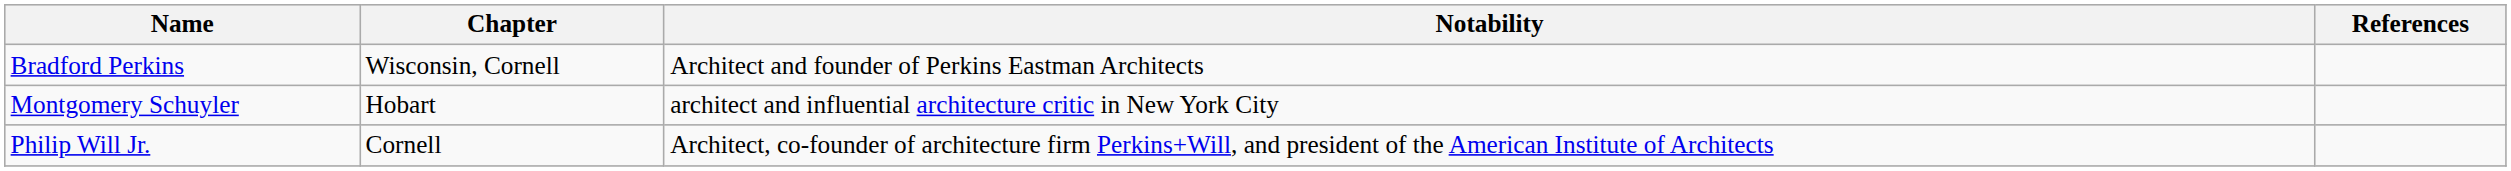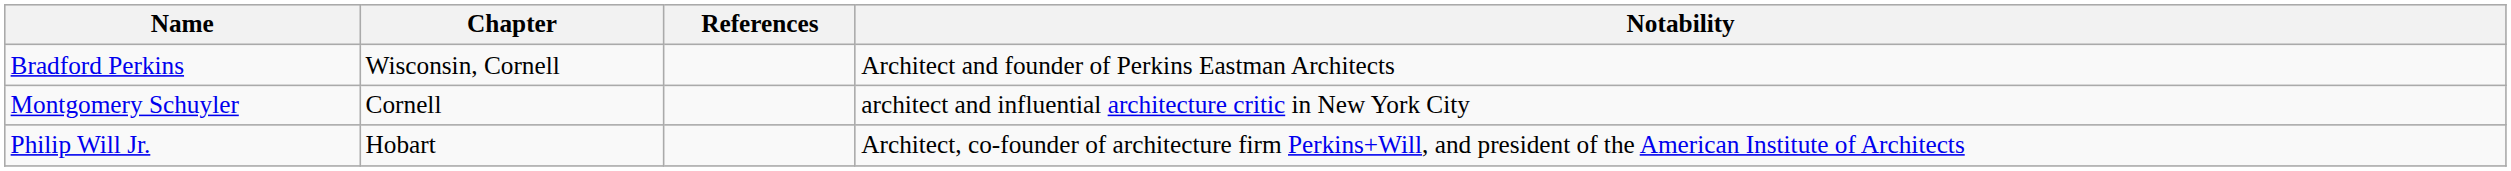columns swapped: Notability <-> References
Montgomery Schuyler | Chapter: Hobart -> Cornell
Philip Will Jr. | Chapter: Cornell -> Hobart
